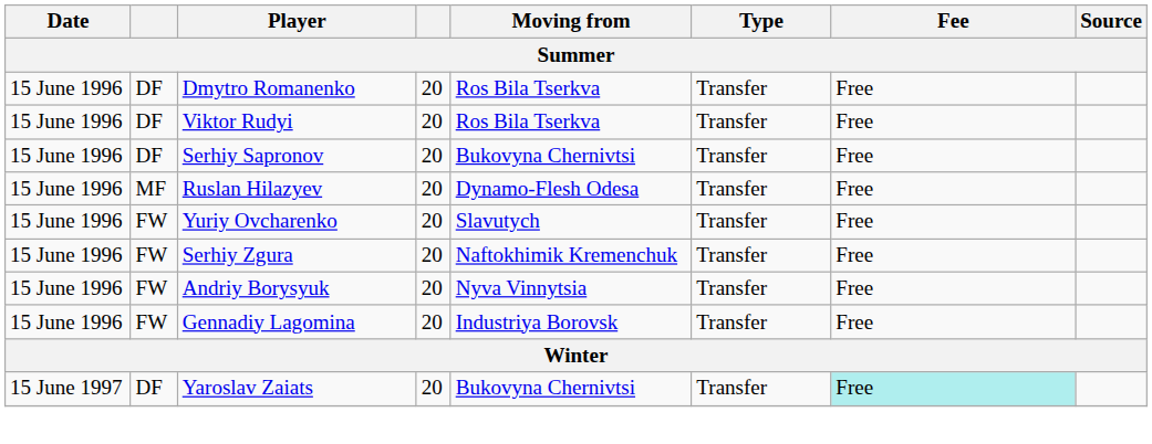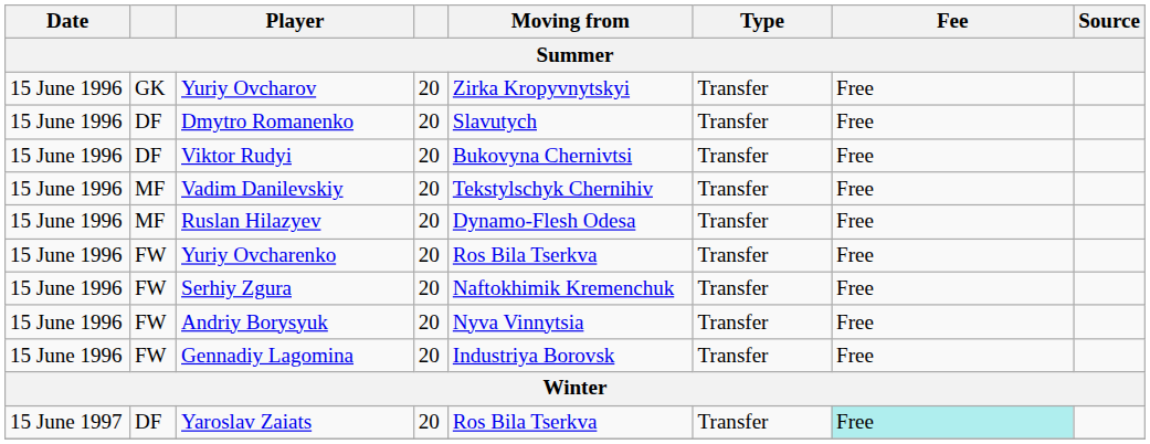+ row: 15 June 1996 | GK | Yuriy Ovcharov | 20 | Zirka Kropyvnytskyi | Transfer | Free
Dmytro Romanenko | Moving from: Ros Bila Tserkva -> Slavutych
Viktor Rudyi | Moving from: Ros Bila Tserkva -> Bukovyna Chernivtsi
- row: 15 June 1996 | DF | Serhiy Sapronov | 20 | Bukovyna Chernivtsi | Transfer | Free
+ row: 15 June 1996 | MF | Vadim Danilevskiy | 20 | Tekstylschyk Chernihiv | Transfer | Free
Yuriy Ovcharenko | Moving from: Slavutych -> Ros Bila Tserkva
Yaroslav Zaiats | Moving from: Bukovyna Chernivtsi -> Ros Bila Tserkva
